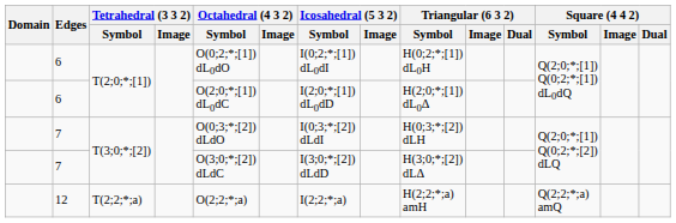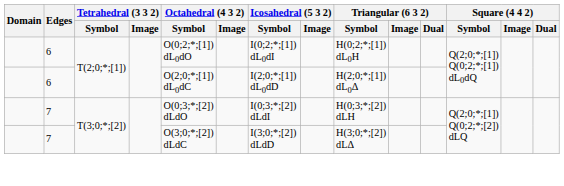- row: 12 | T(2;2;*;a) | O(2;2;*;a) | I(2;2;*;a) | H(2;2;*;a) amH | Q(2;2;*;a) amQ
